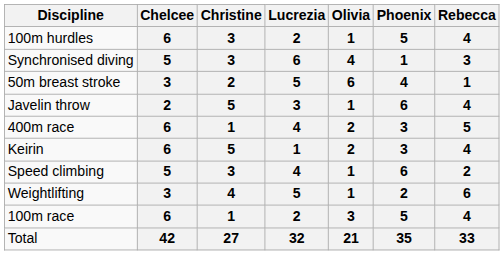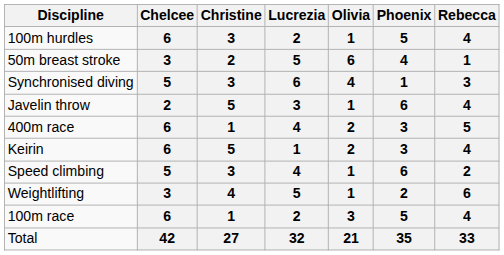rows swapped: Synchronised diving <-> 50m breast stroke
